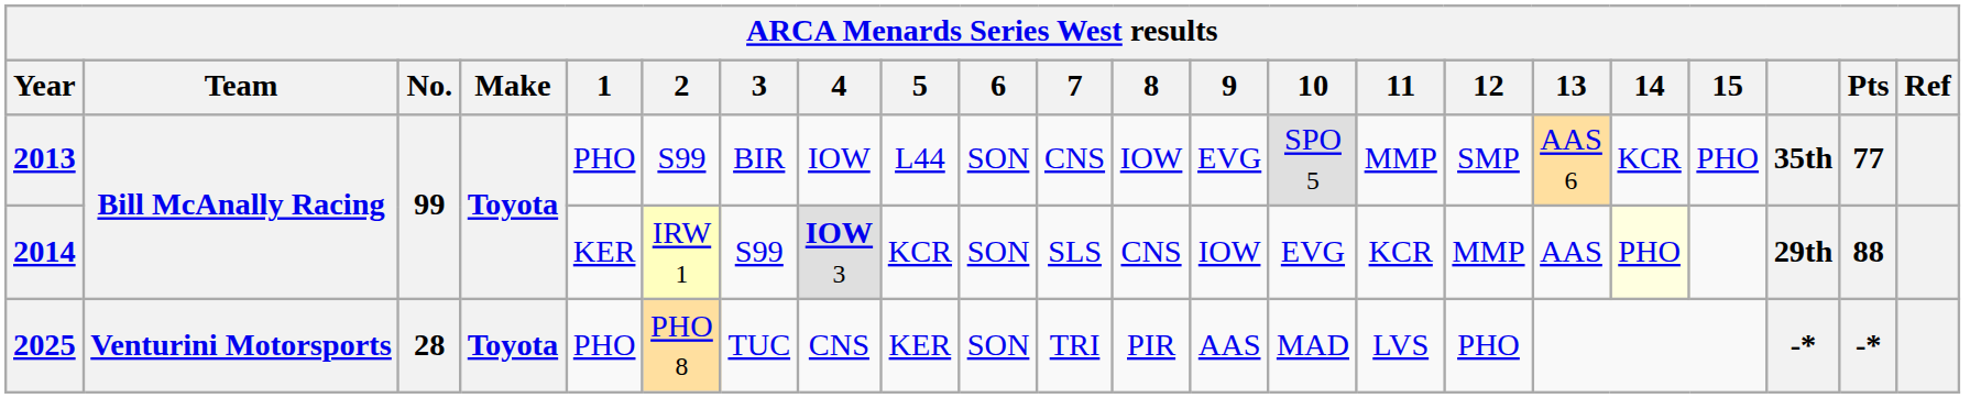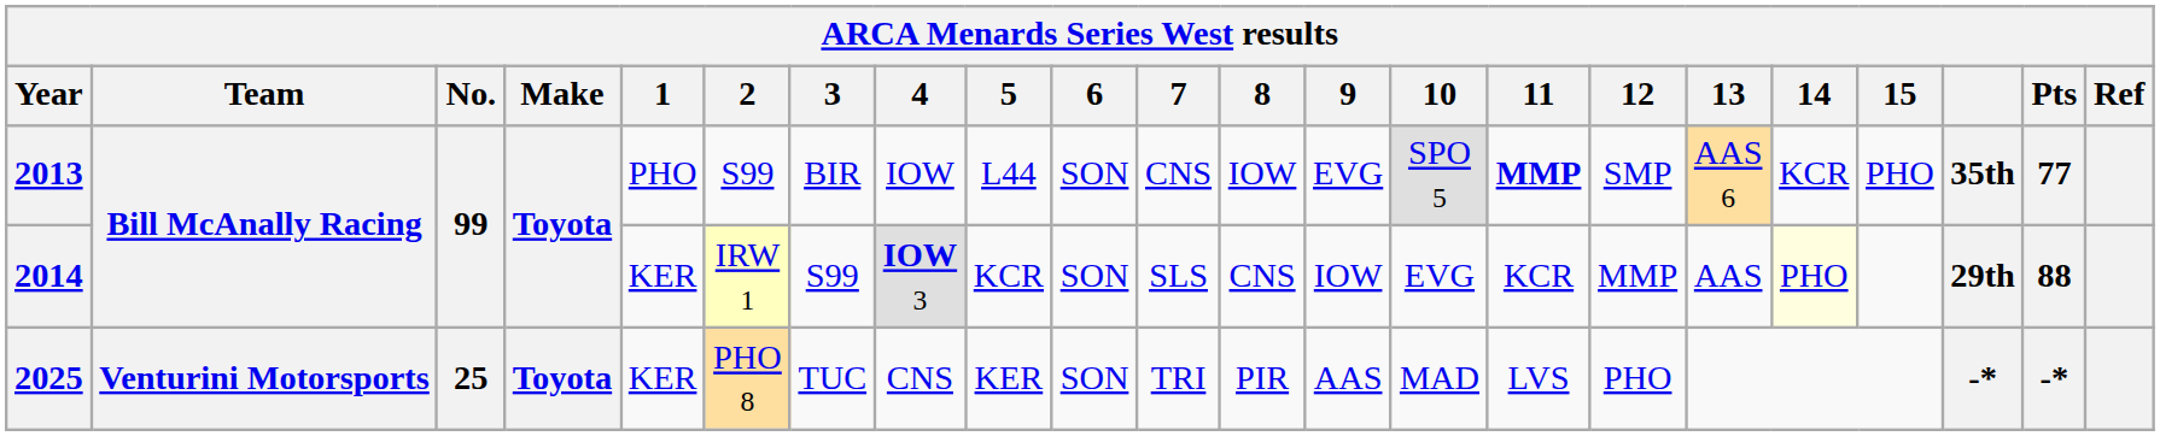2013 | 11: normal -> bold
2025 | No.: 28 -> 25
2025 | 1: PHO -> KER
